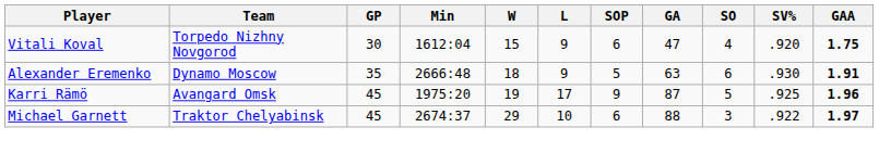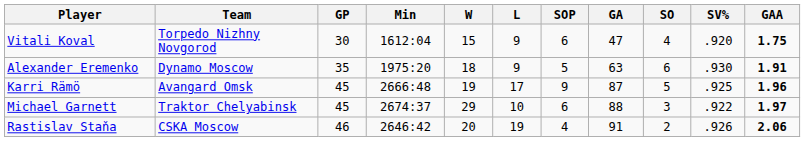Alexander Eremenko | Min: 2666:48 -> 1975:20
Karri Rämö | Min: 1975:20 -> 2666:48
+ row: Rastislav Staňa | CSKA Moscow | 46 | 2646:42 | 20 | 19 | 4 | 91 | 2 | .926 | 2.06
